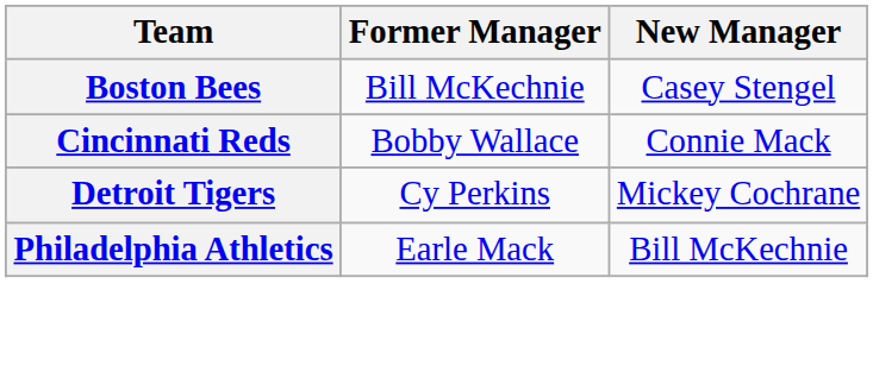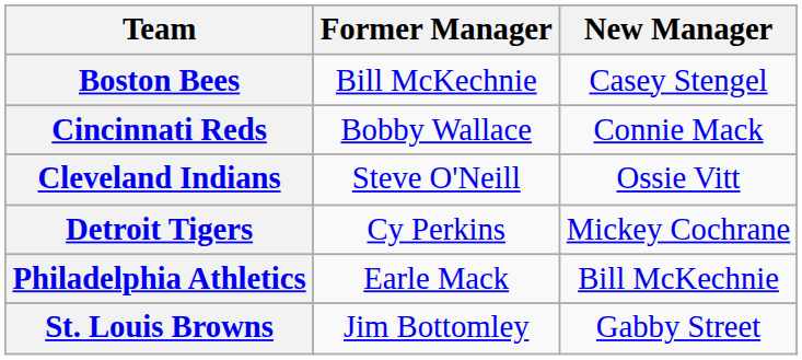+ row: Cleveland Indians | Steve O'Neill | Ossie Vitt
+ row: St. Louis Browns | Jim Bottomley | Gabby Street
